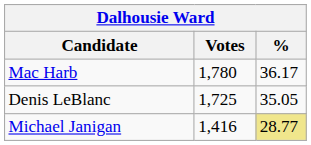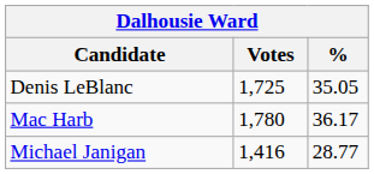rows swapped: Mac Harb <-> Denis LeBlanc
Michael Janigan | %: khaki background -> no background
